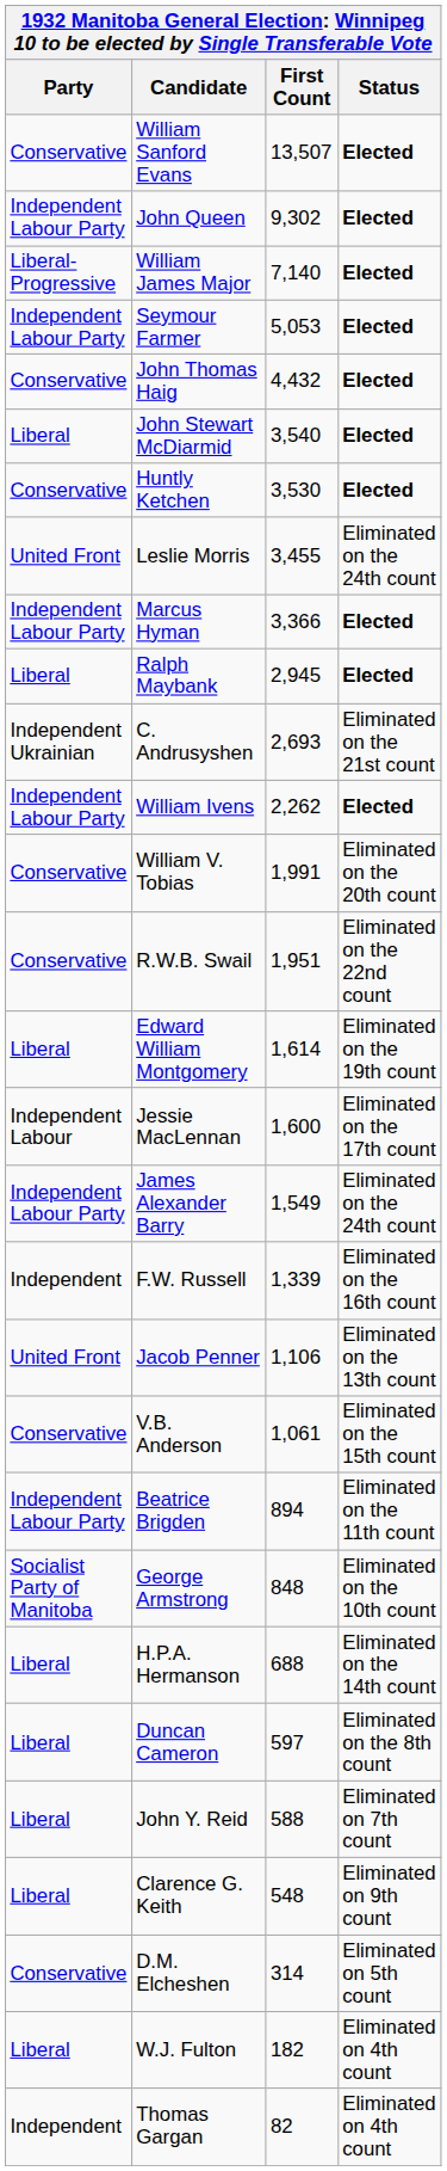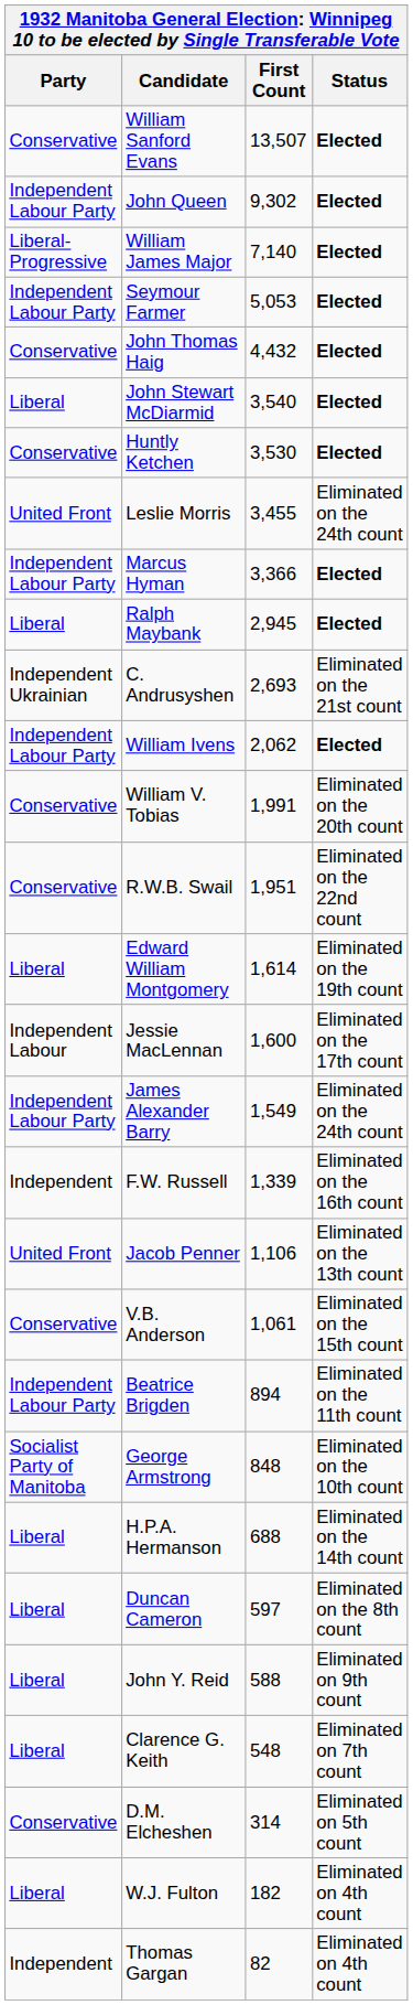William Ivens | First Count: 2,262 -> 2,062
John Y. Reid | Status: Eliminated on 7th count -> Eliminated on 9th count
Clarence G. Keith | Status: Eliminated on 9th count -> Eliminated on 7th count
